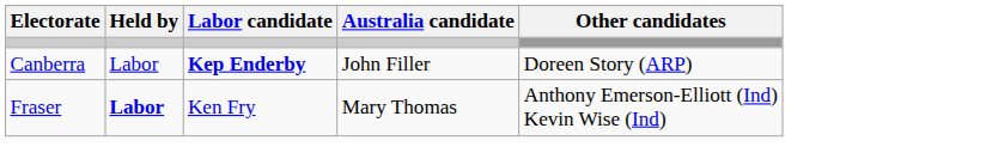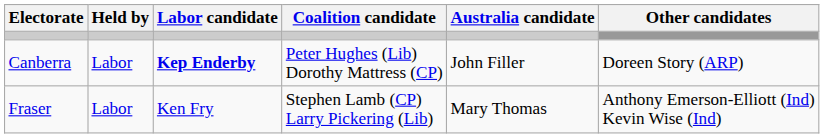+ column: Coalition candidate | Peter Hughes (Lib) Dorothy Mattress (CP) | Stephen Lamb (CP) Larry Pickering (Lib)
Fraser | Held by: bold -> normal
